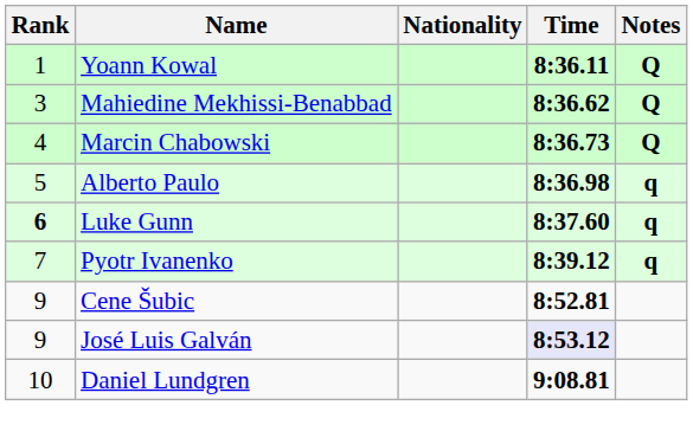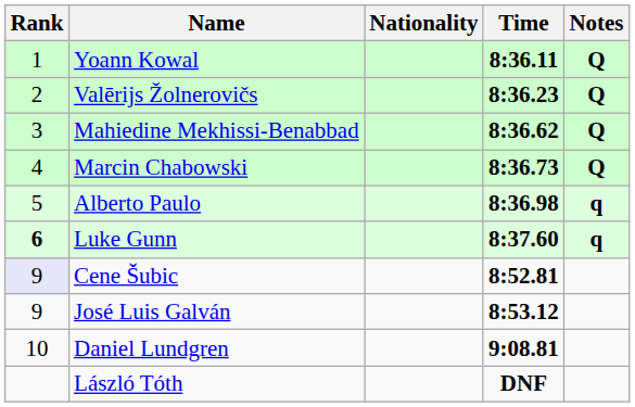+ row: 2 | Valērijs Žolnerovičs | 8:36.23 | Q
- row: 7 | Pyotr Ivanenko | 8:39.12 | q
Cene Šubic | Rank: no background -> lavender background
José Luis Galván | Time: lavender background -> no background
+ row: László Tóth | DNF
